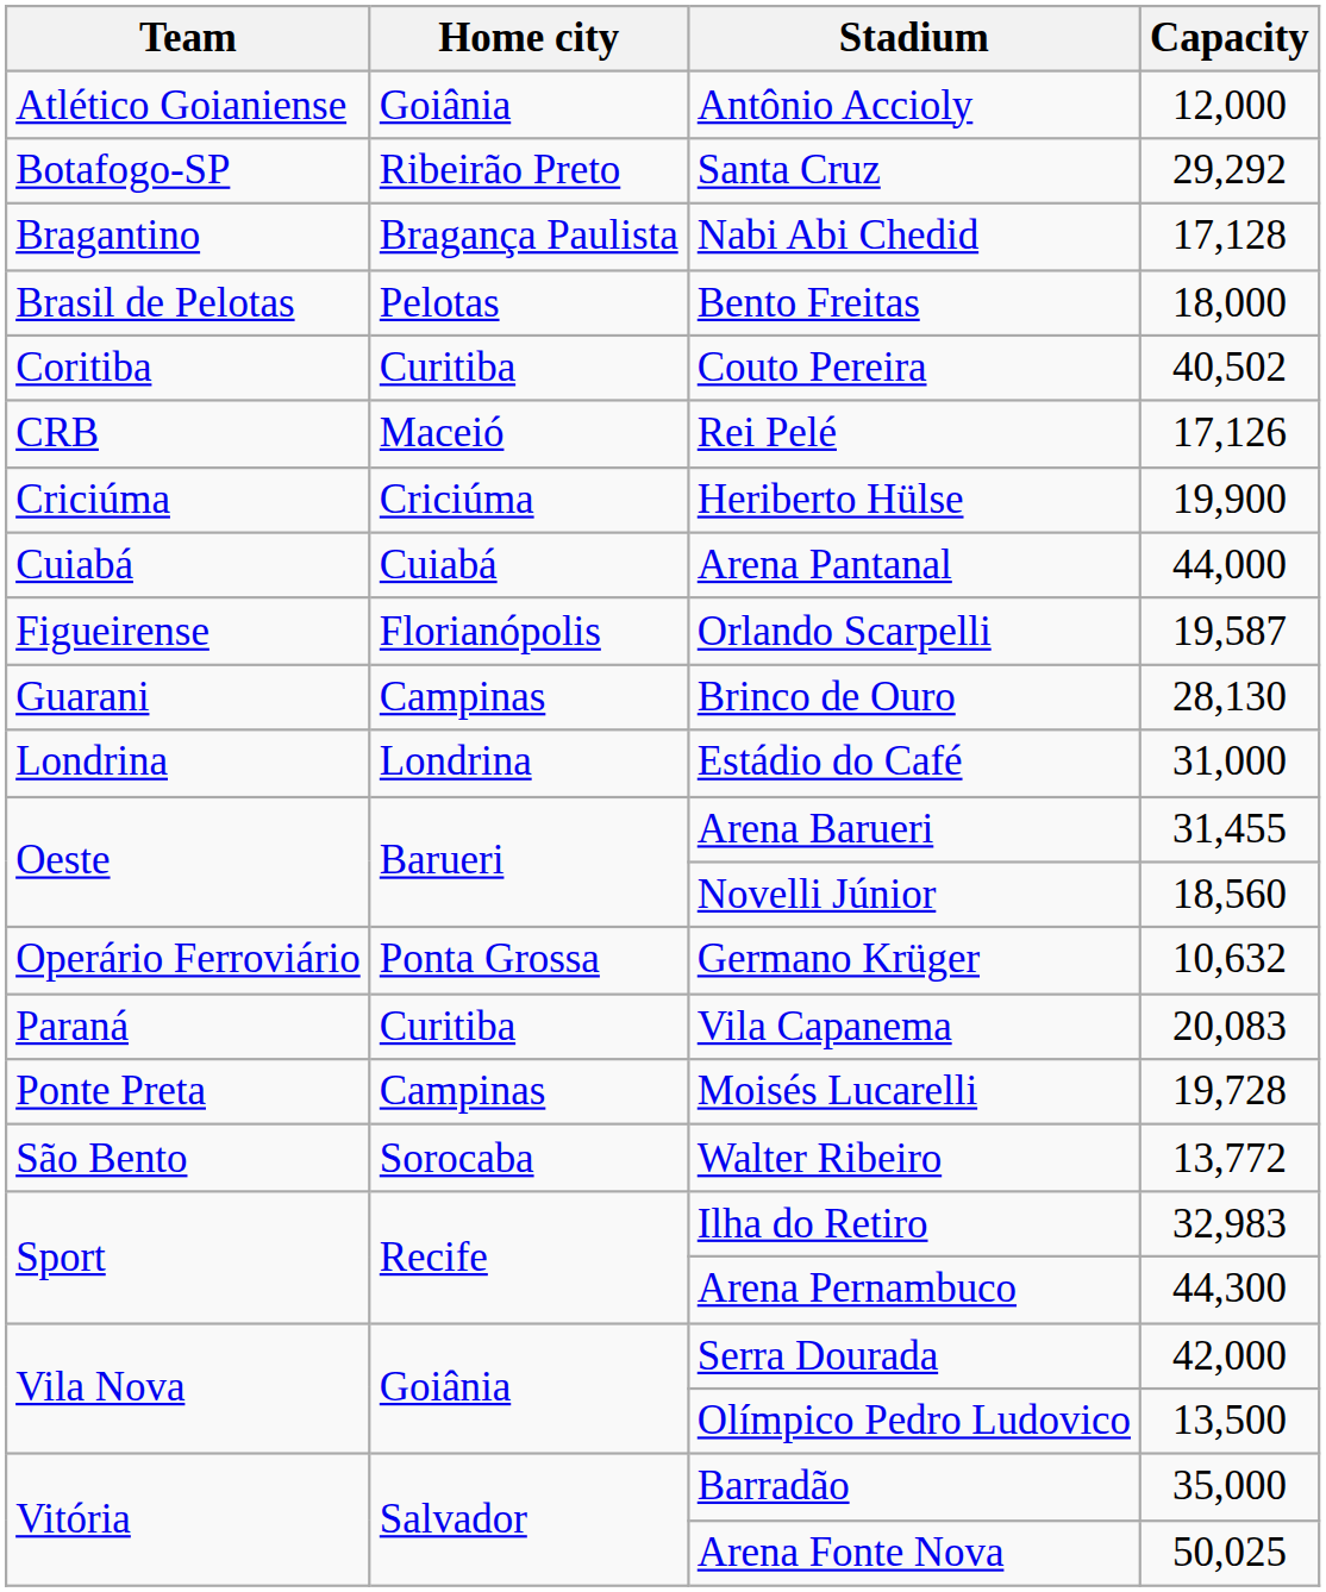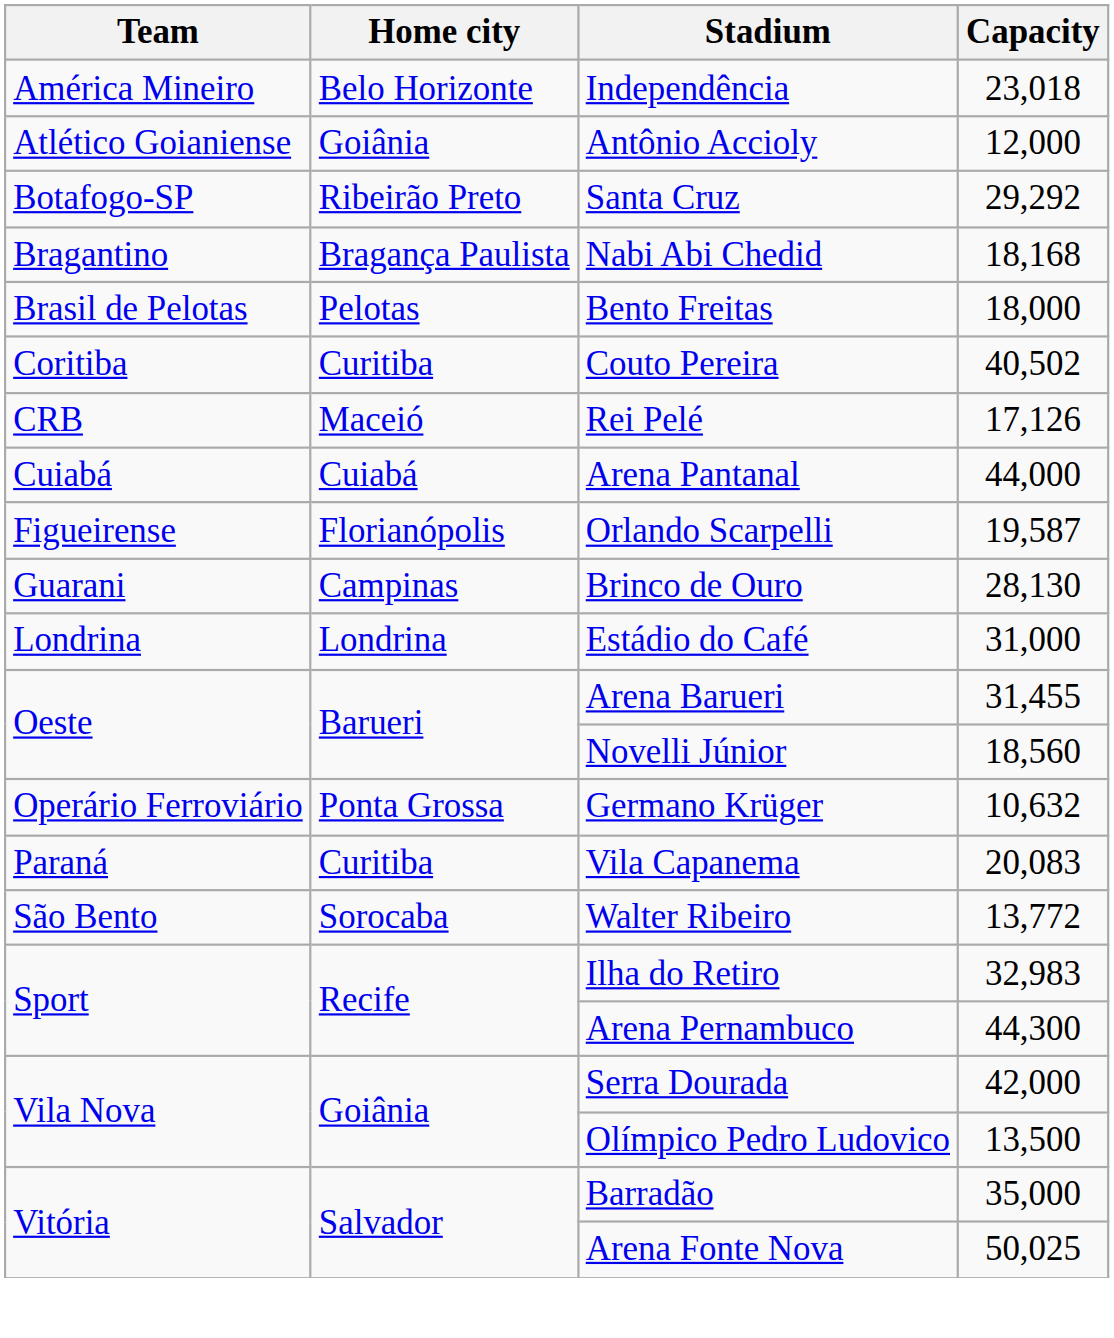+ row: América Mineiro | Belo Horizonte | Independência | 23,018
Nabi Abi Chedid | Capacity: 17,128 -> 18,168
- row: Criciúma | Criciúma | Heriberto Hülse | 19,900
- row: Ponte Preta | Campinas | Moisés Lucarelli | 19,728
